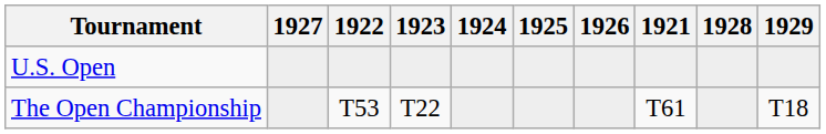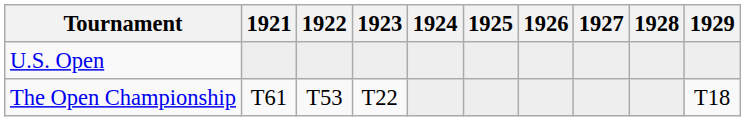columns swapped: 1921 <-> 1927
